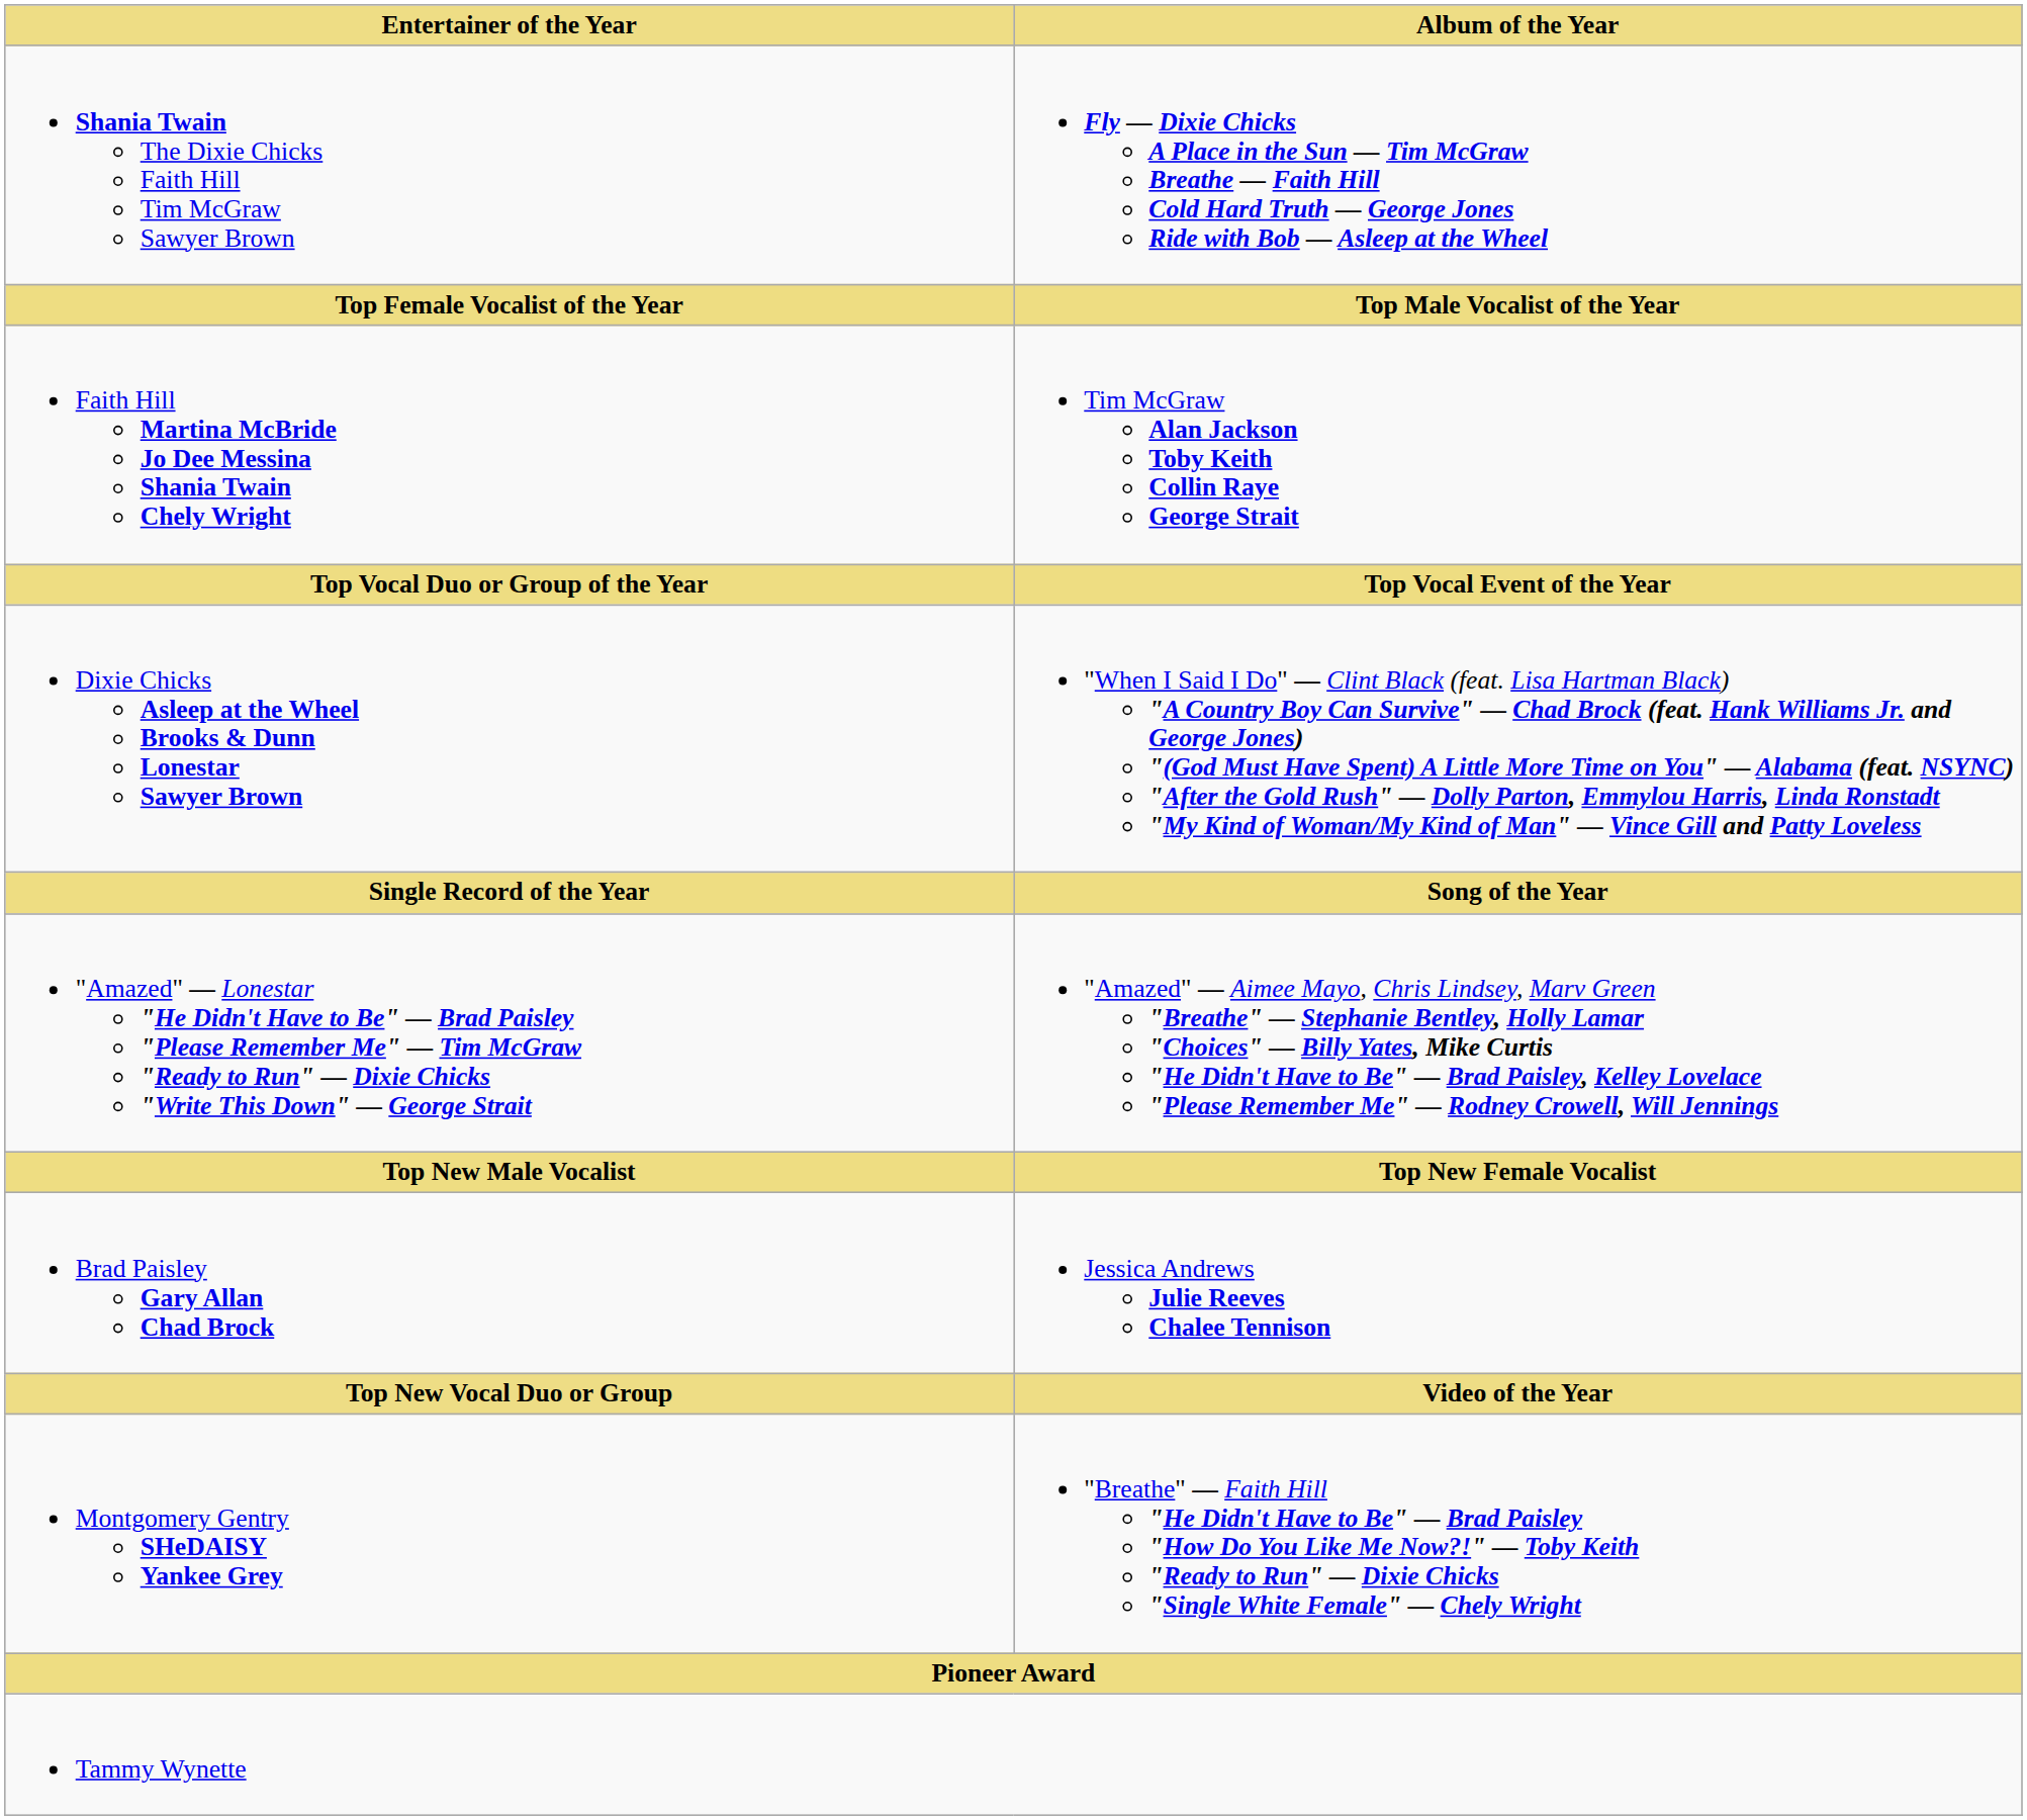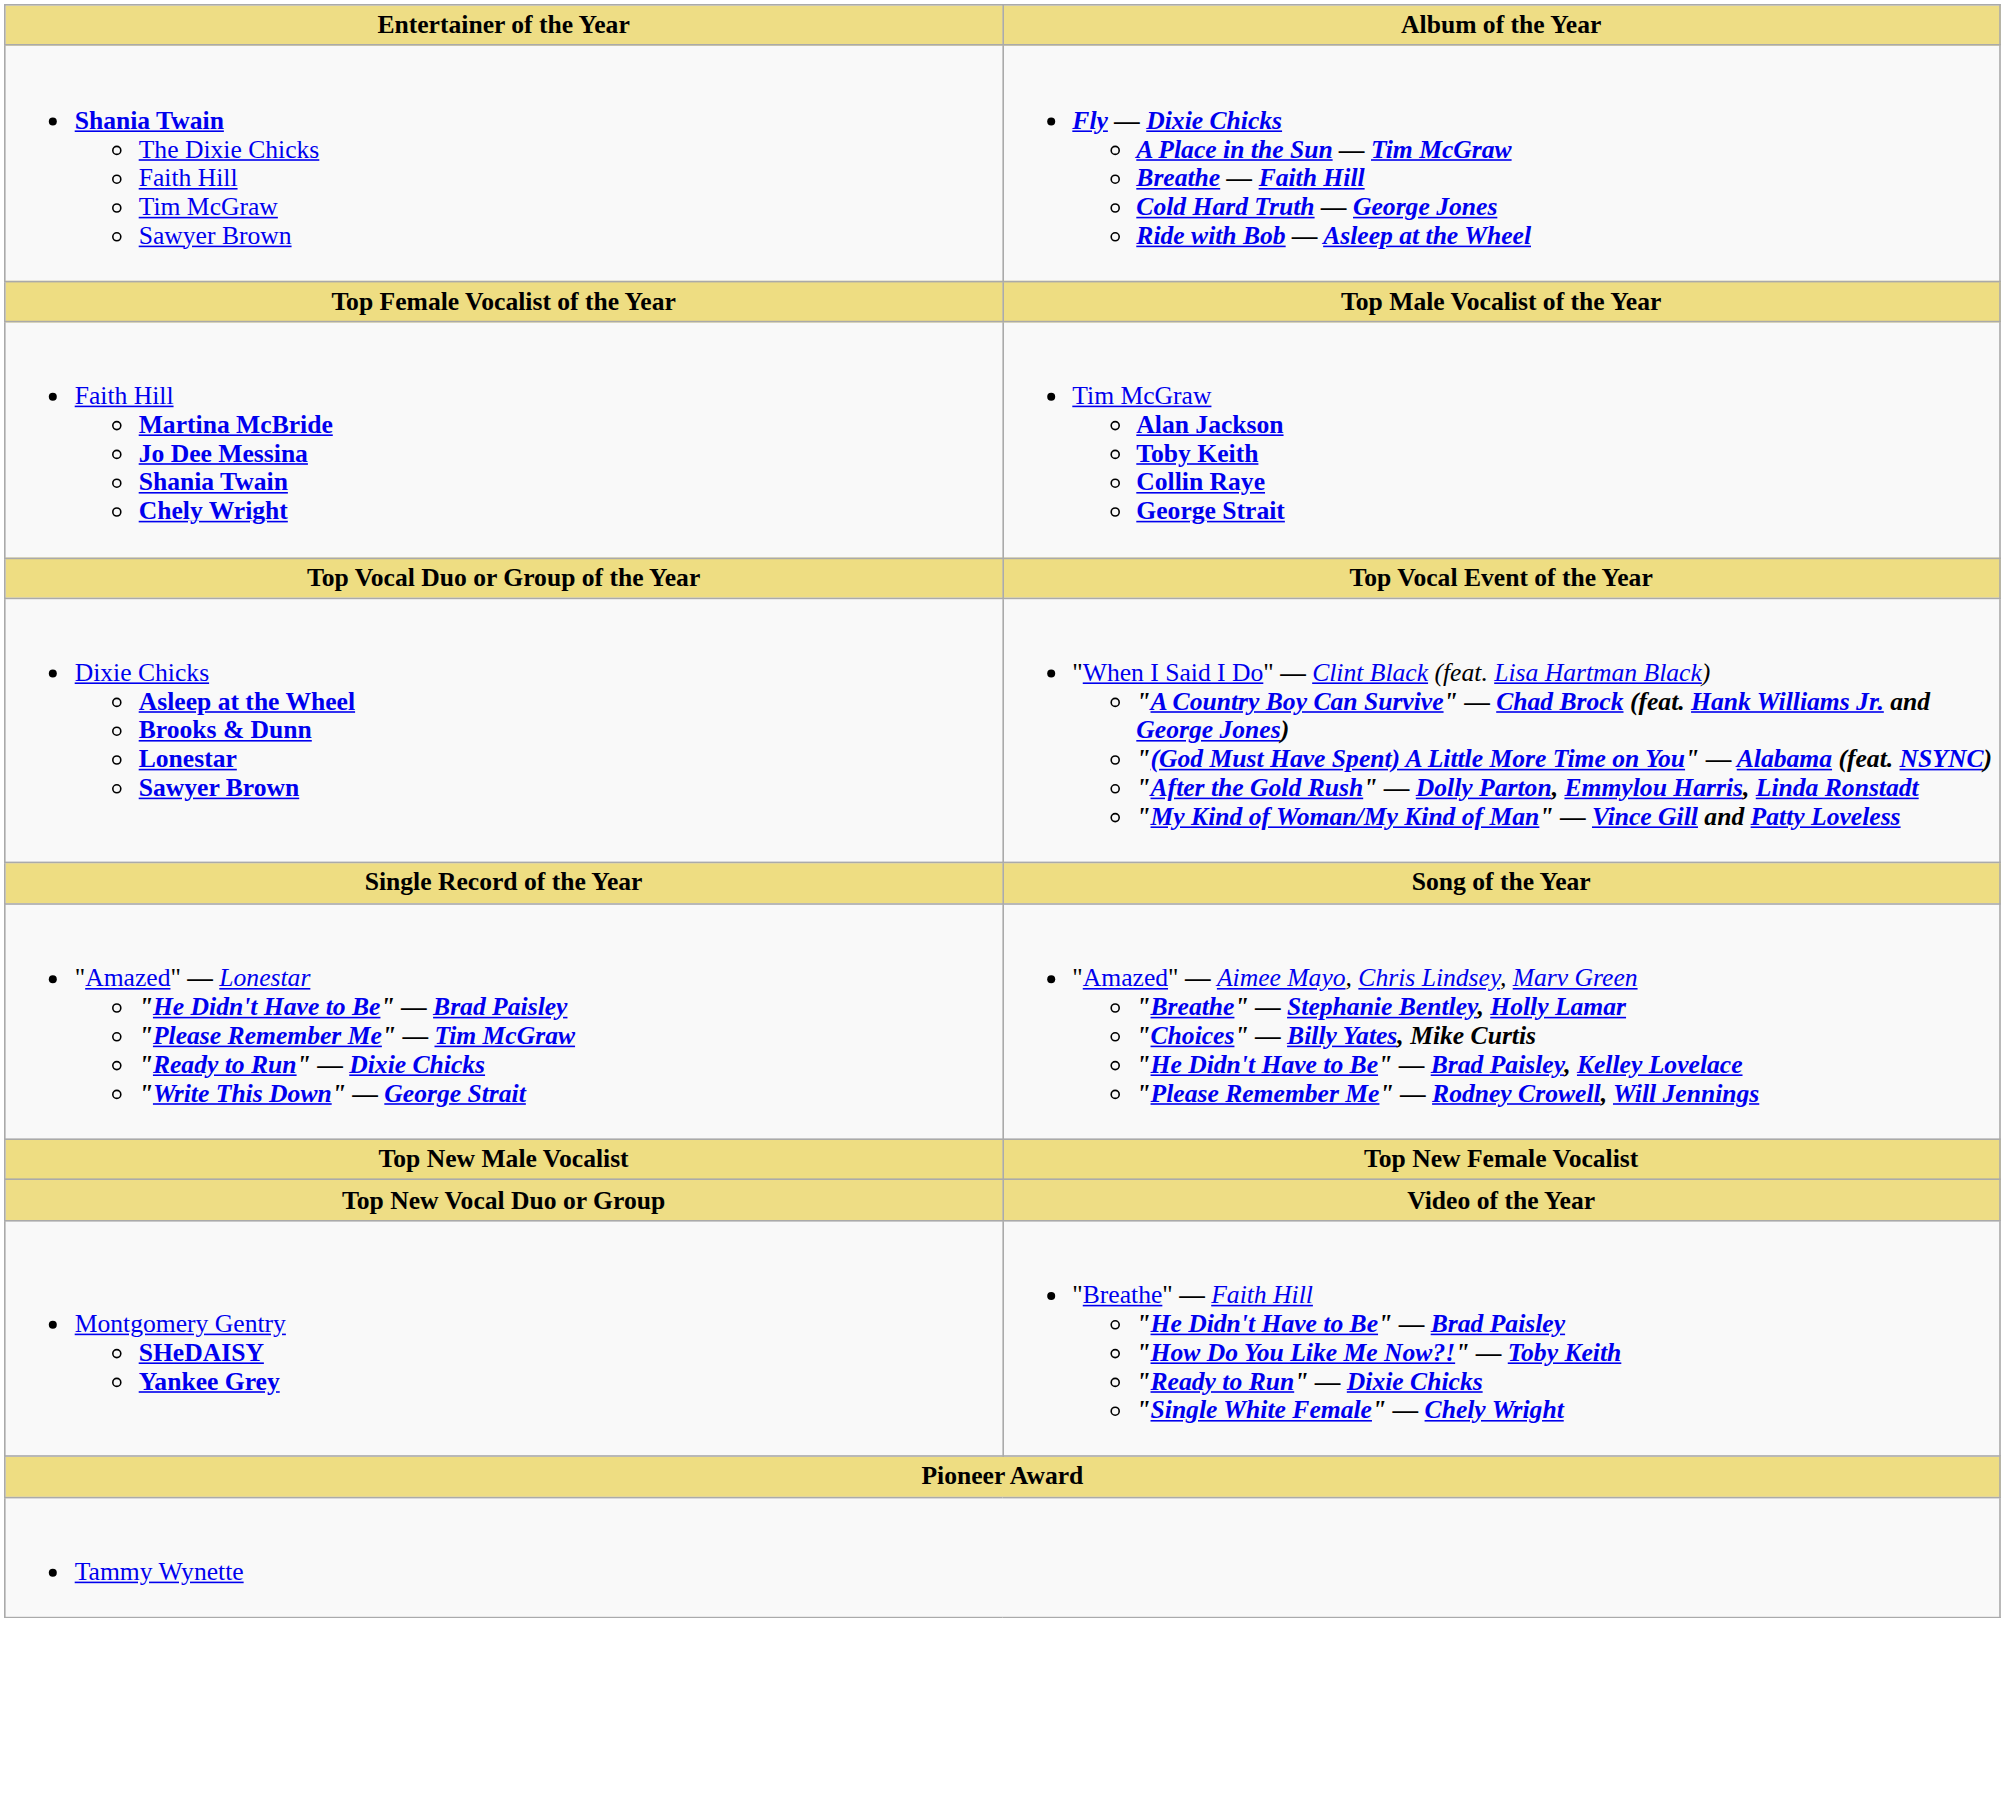- row: Brad Paisley Gary Allan Chad Brock | Jessica Andrews Julie Reeves Chalee Tennison
